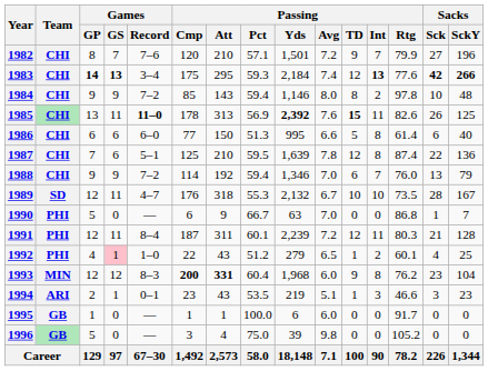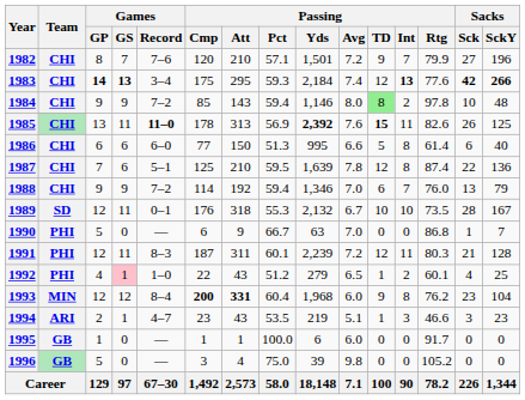1984 | Passing / TD: no background -> lightgreen background
1989 | Games / Record: 4–7 -> 0–1
1991 | Games / Record: 8–4 -> 8–3
1993 | Games / Record: 8–3 -> 8–4
1994 | Games / Record: 0–1 -> 4–7
